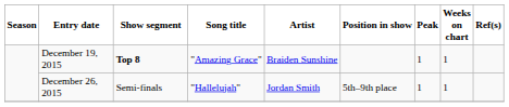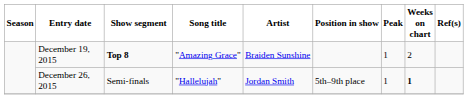December 19, 2015 | Weeks on chart: 1 -> 2
December 26, 2015 | Weeks on chart: normal -> bold
